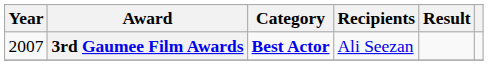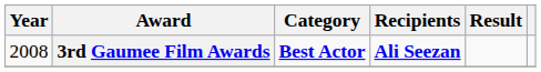3rd Gaumee Film Awards | Year: 2007 -> 2008
3rd Gaumee Film Awards | Recipients: normal -> bold
